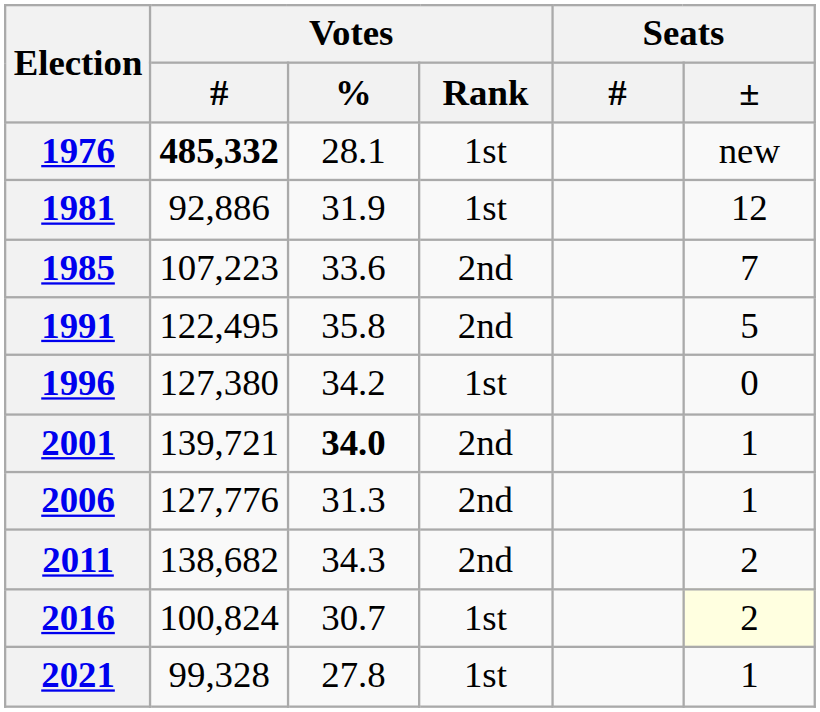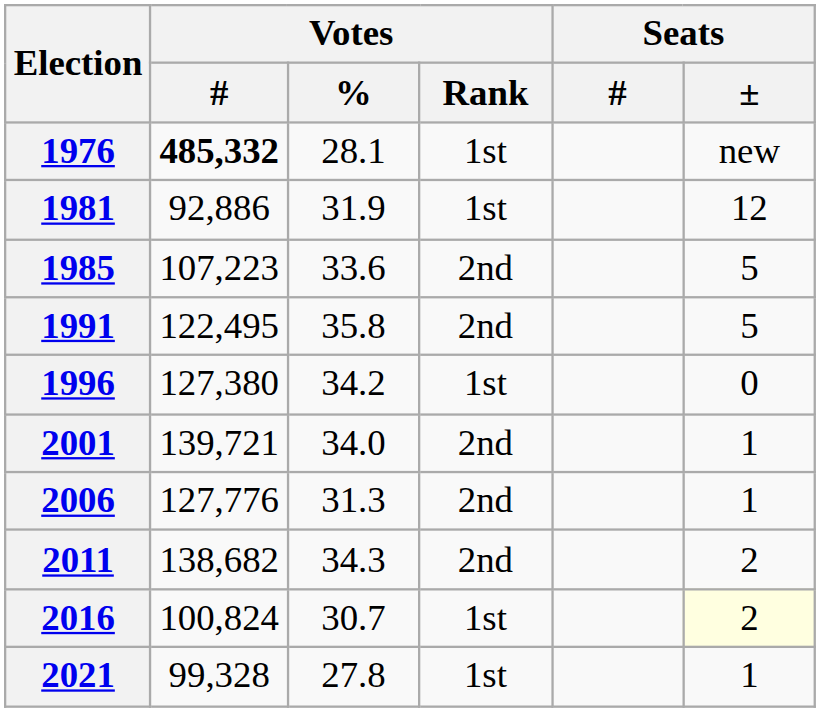1985 | Seats / ±: 7 -> 5
2001 | Votes / %: bold -> normal
